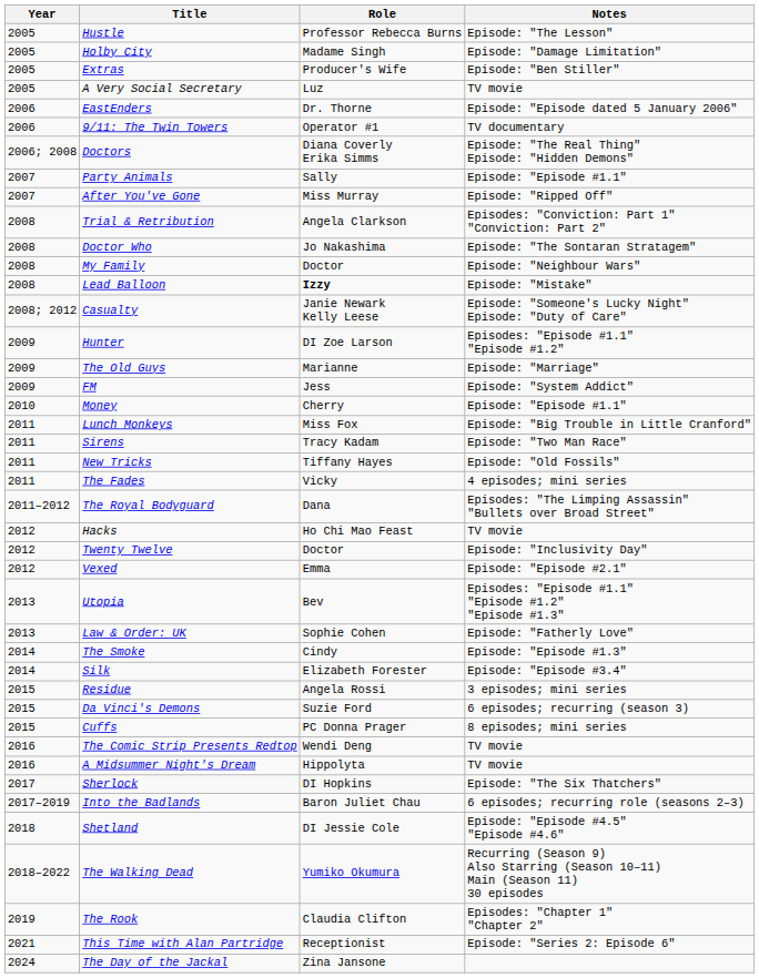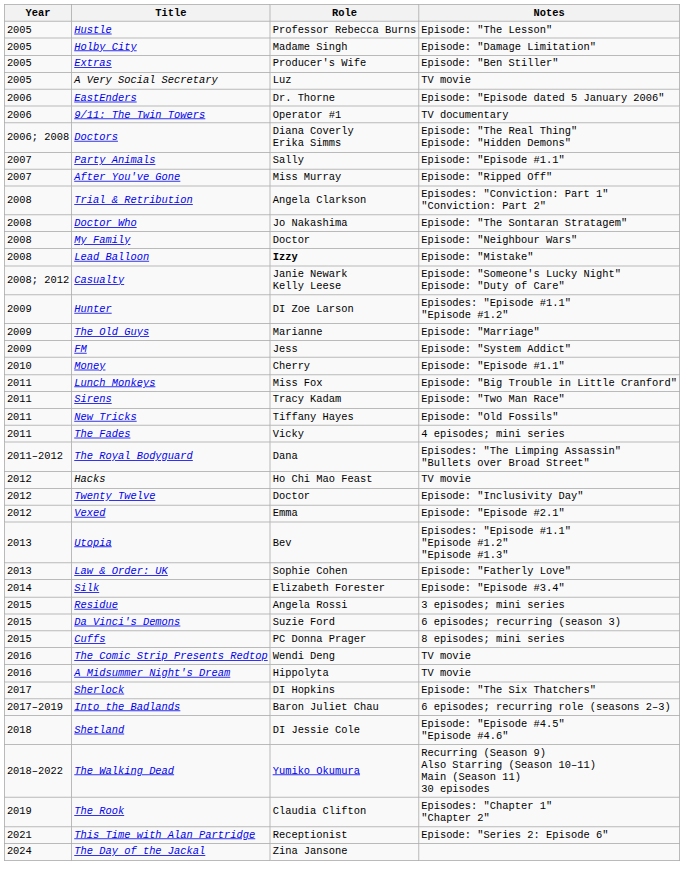- row: 2014 | The Smoke | Cindy | Episode: "Episode #1.3"
